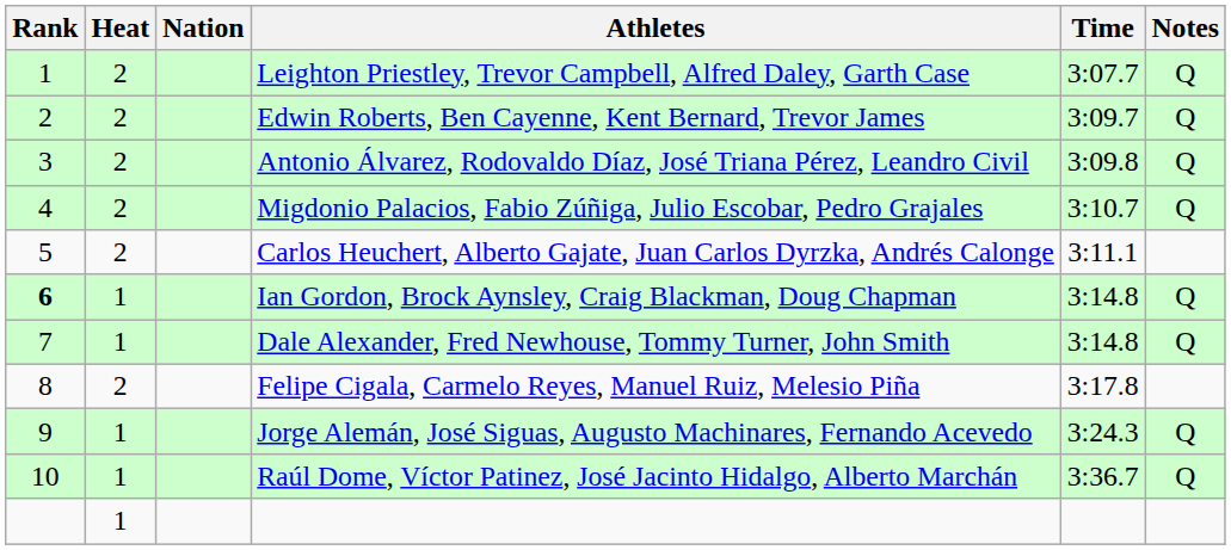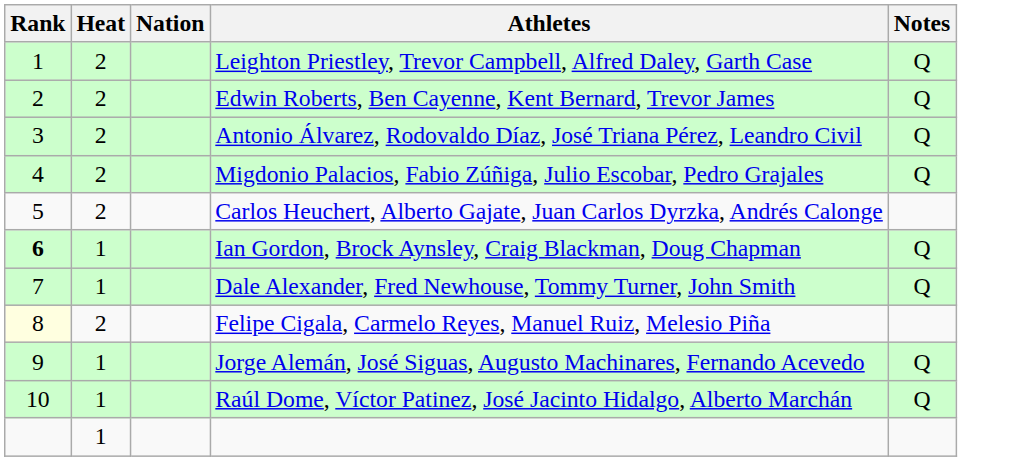- column: Time | 3:07.7 | 3:09.7 | 3:09.8 | 3:10.7 | 3:11.1 | 3:14.8 | 3:14.8 | 3:17.8 | 3:24.3 | 3:36.7
Felipe Cigala, Carmelo Reyes, Manuel Ruiz, Melesio Piña | Rank: no background -> lightyellow background
